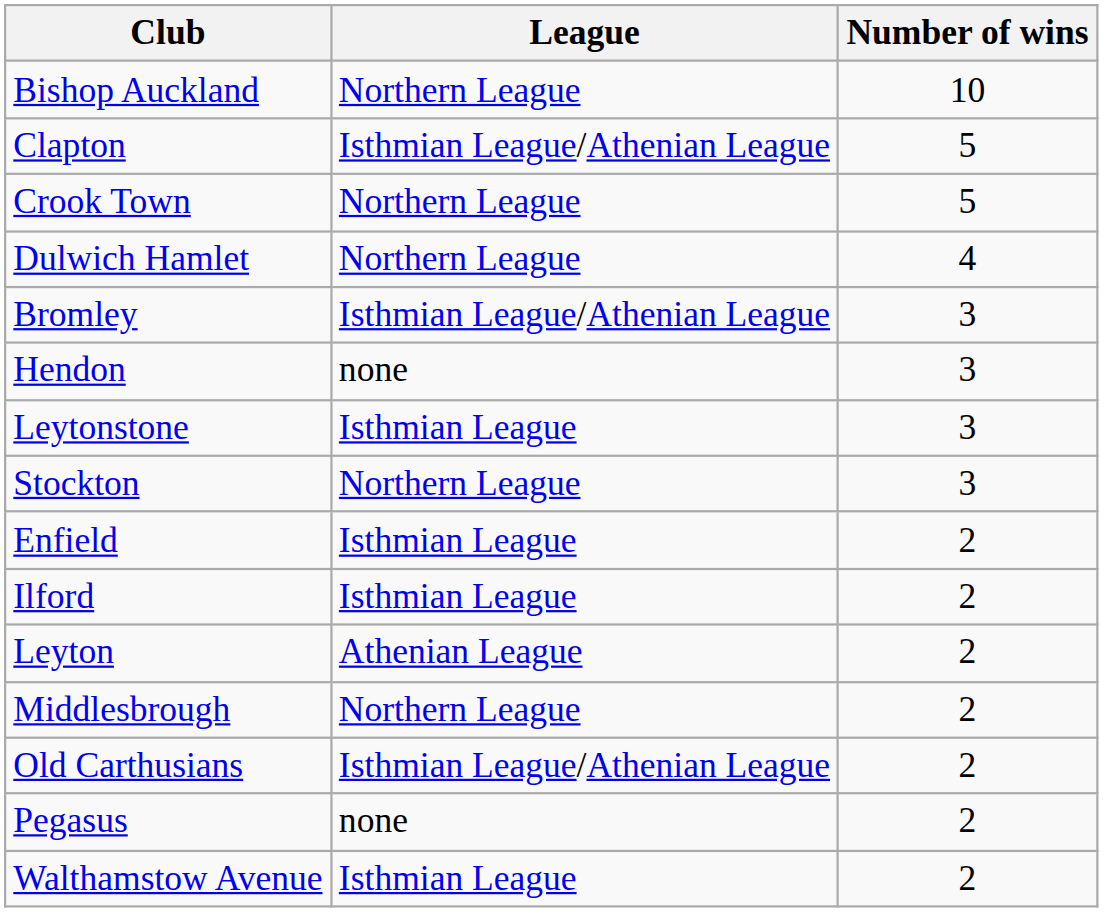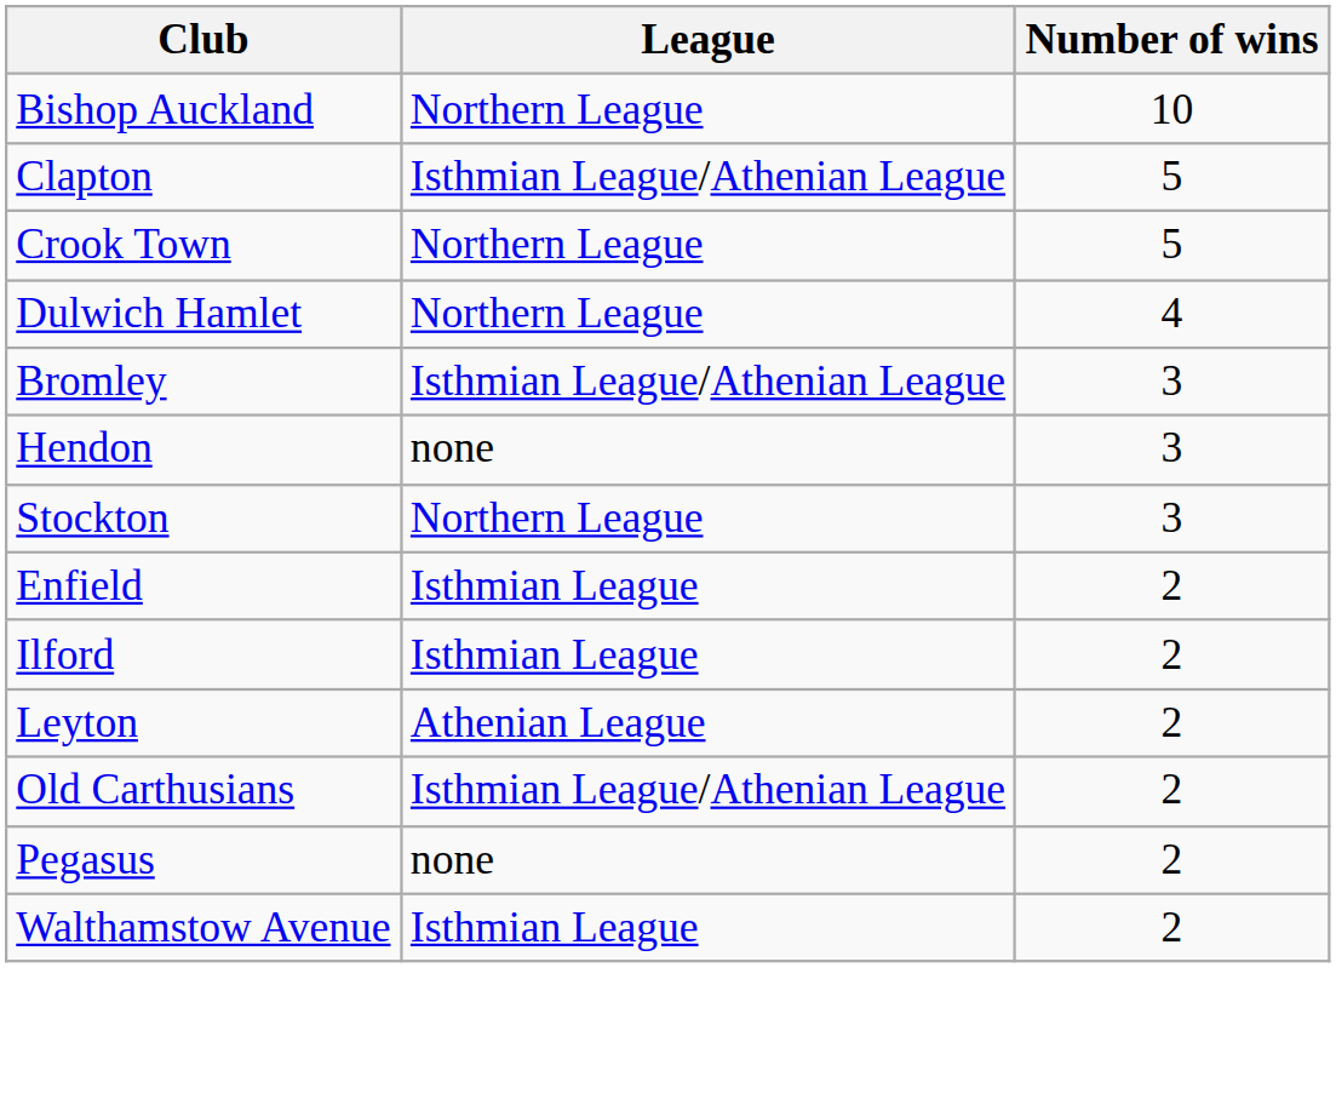- row: Leytonstone | Isthmian League | 3
- row: Middlesbrough | Northern League | 2
